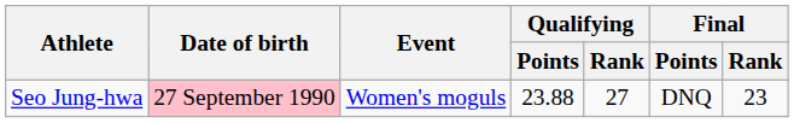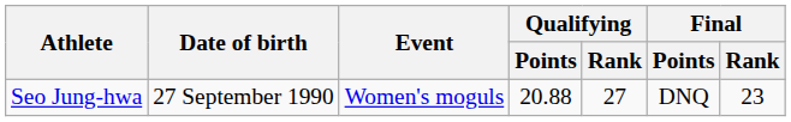Seo Jung-hwa | Date of birth: pink background -> no background
Seo Jung-hwa | Qualifying / Points: 23.88 -> 20.88
